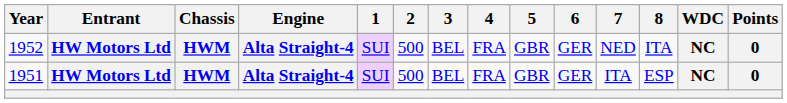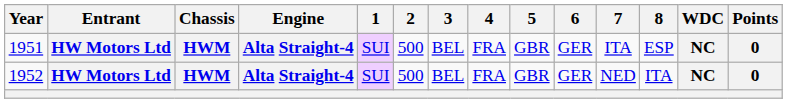rows swapped: 1951 <-> 1952
